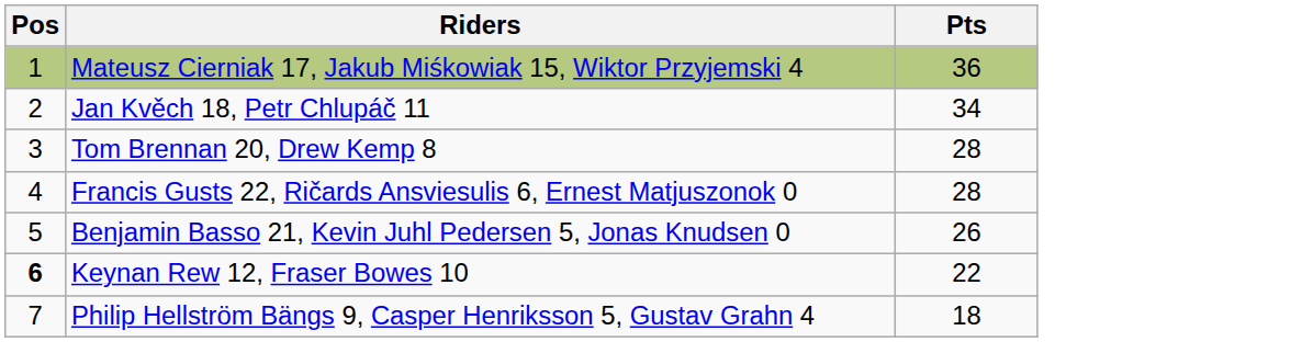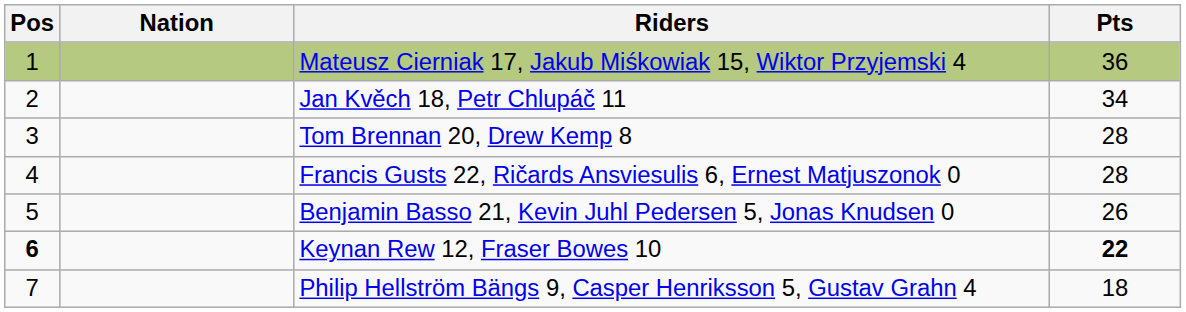+ column: Nation
Keynan Rew 12, Fraser Bowes 10 | Pts: normal -> bold
